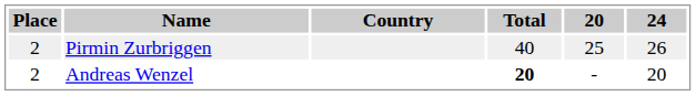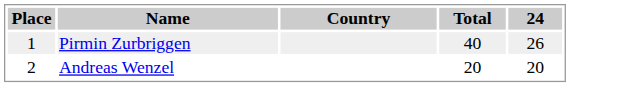- column: 20 | 25 | -
Pirmin Zurbriggen | Place: 2 -> 1
Andreas Wenzel | Total: bold -> normal
